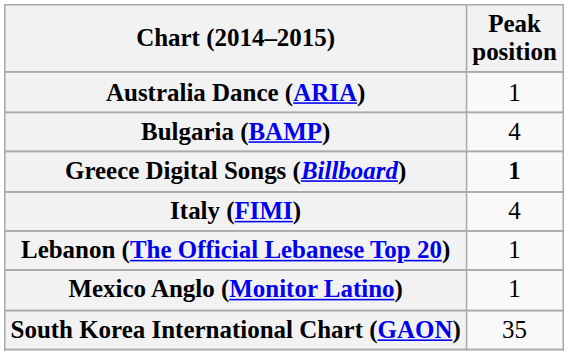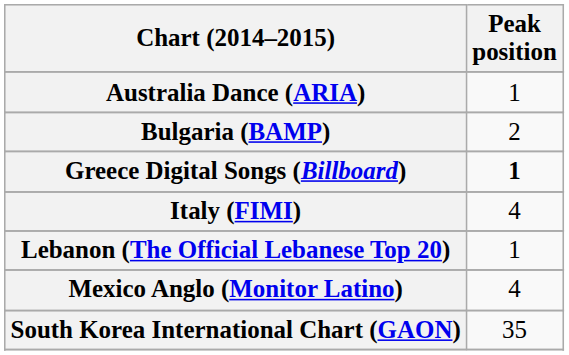Bulgaria (BAMP) | Peak position: 4 -> 2
Mexico Anglo (Monitor Latino) | Peak position: 1 -> 4
